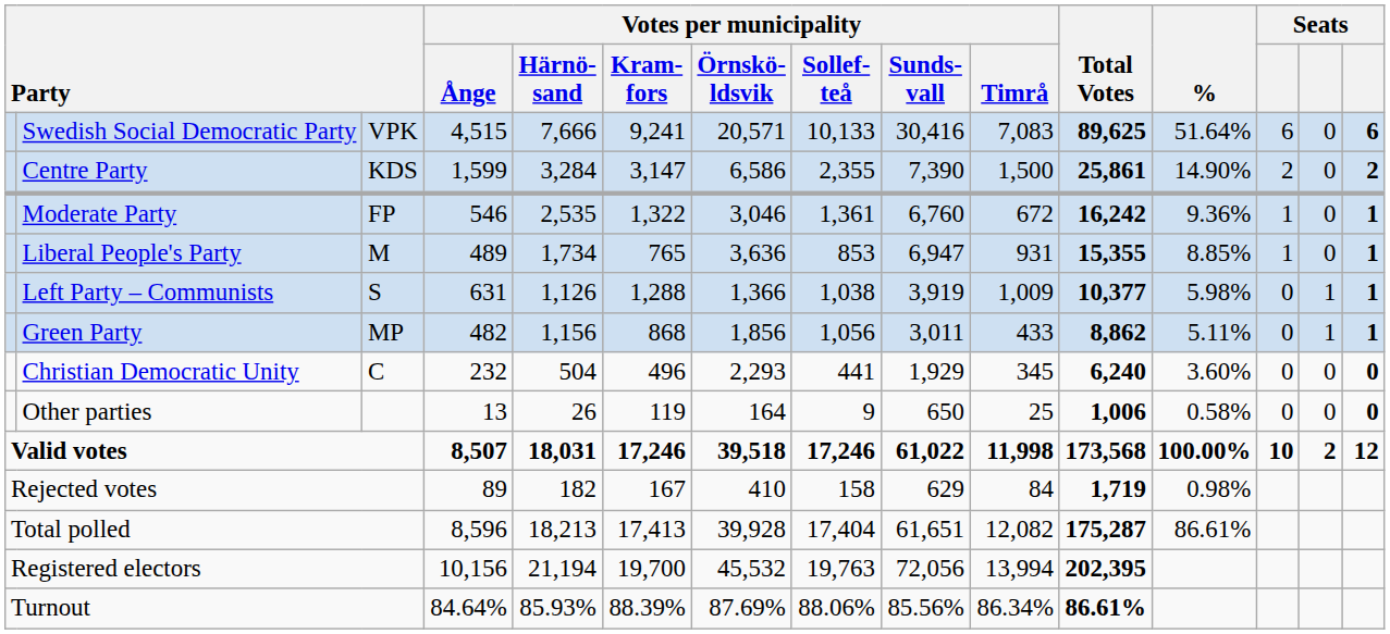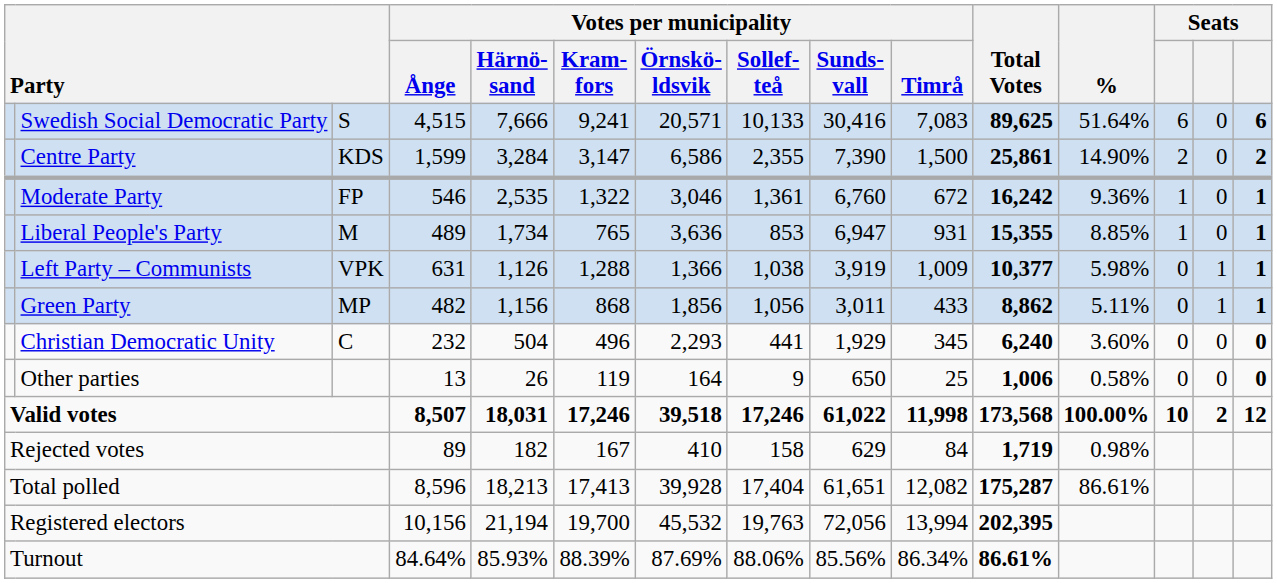Swedish Social Democratic Party | column 3: VPK -> S
Left Party – Communists | column 3: S -> VPK
